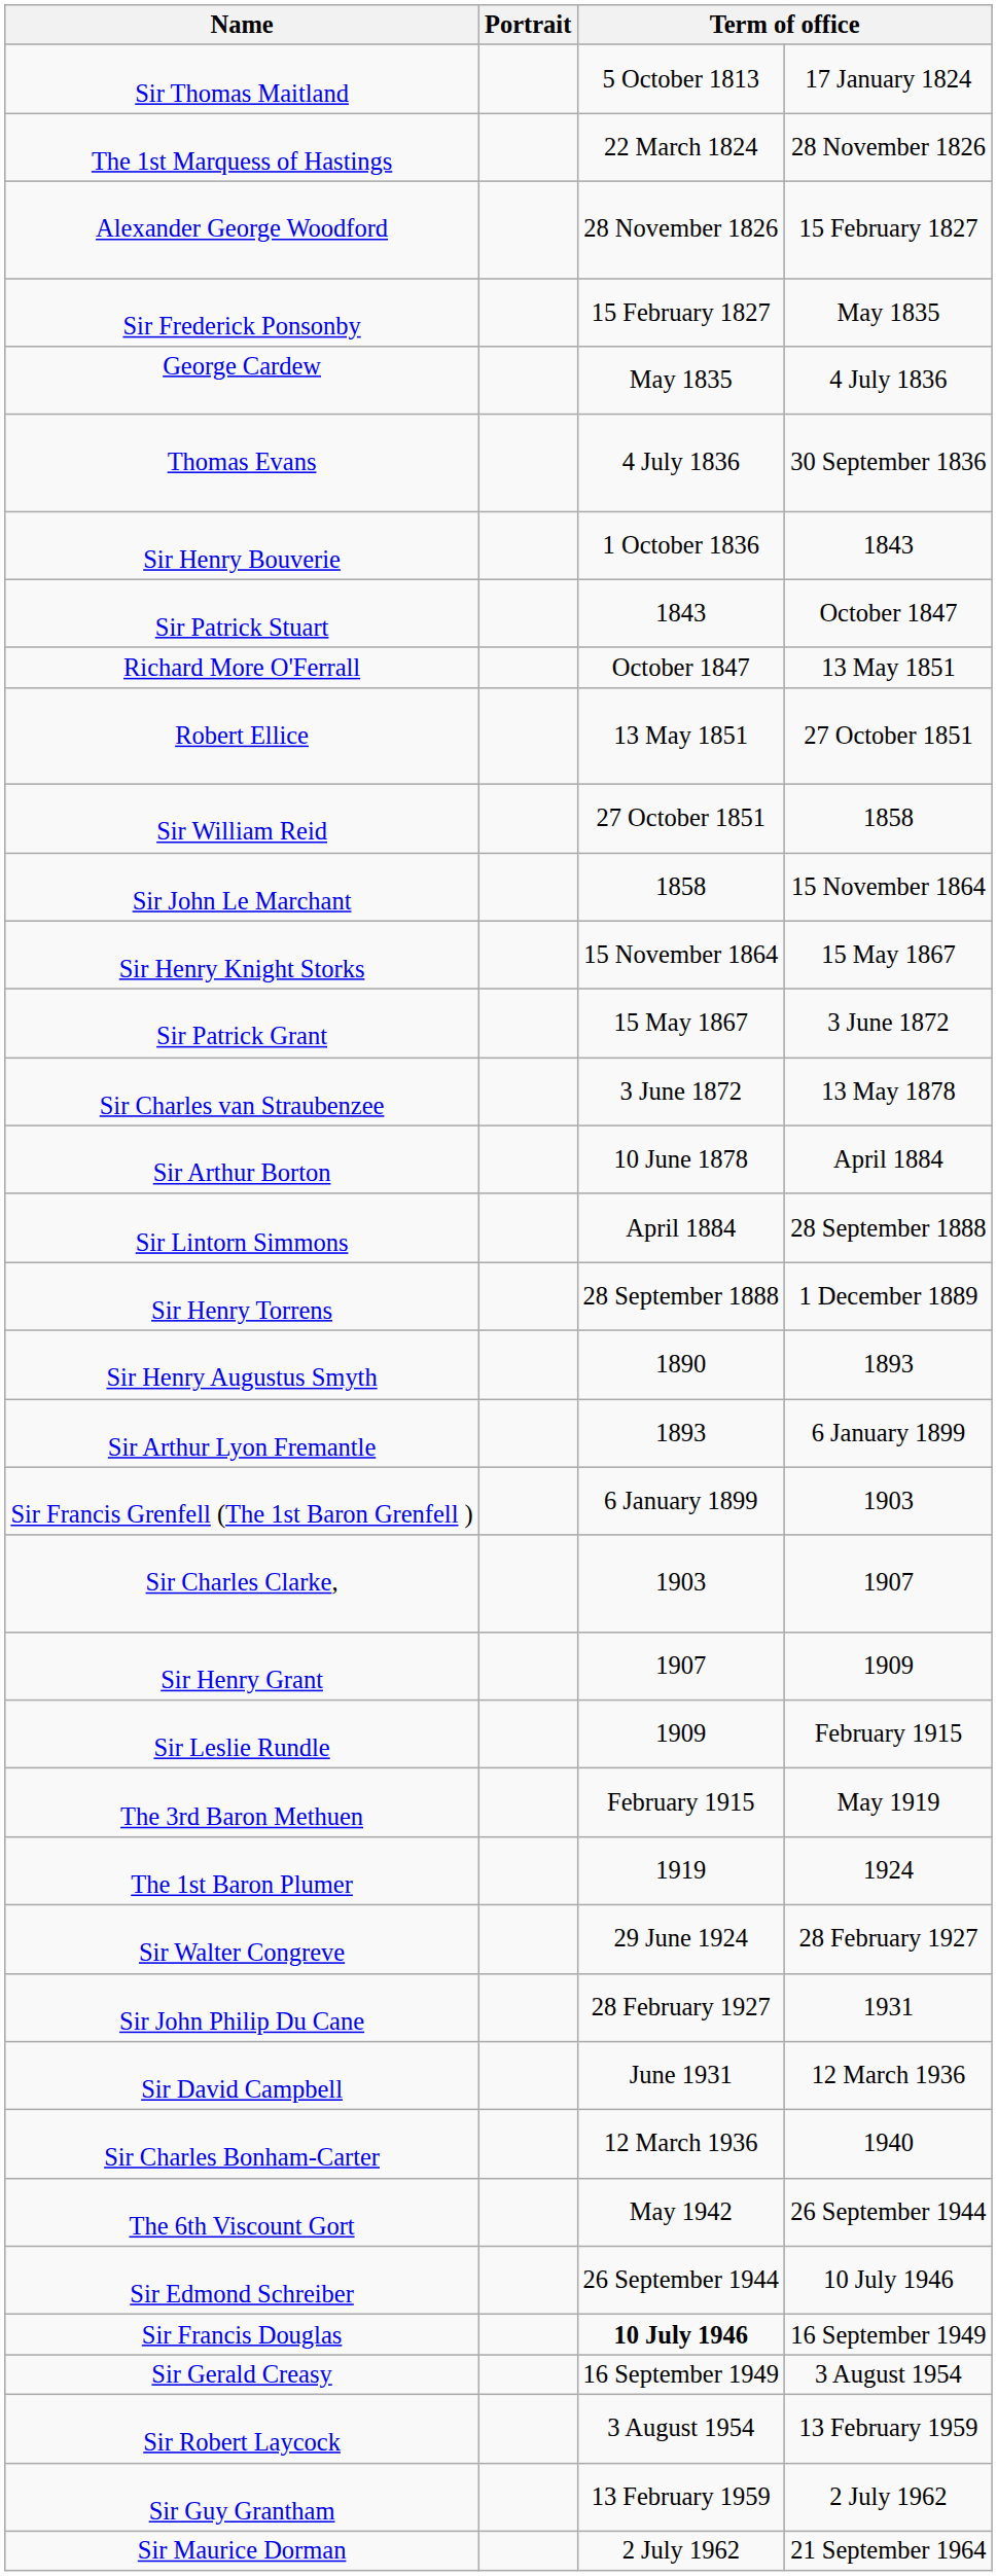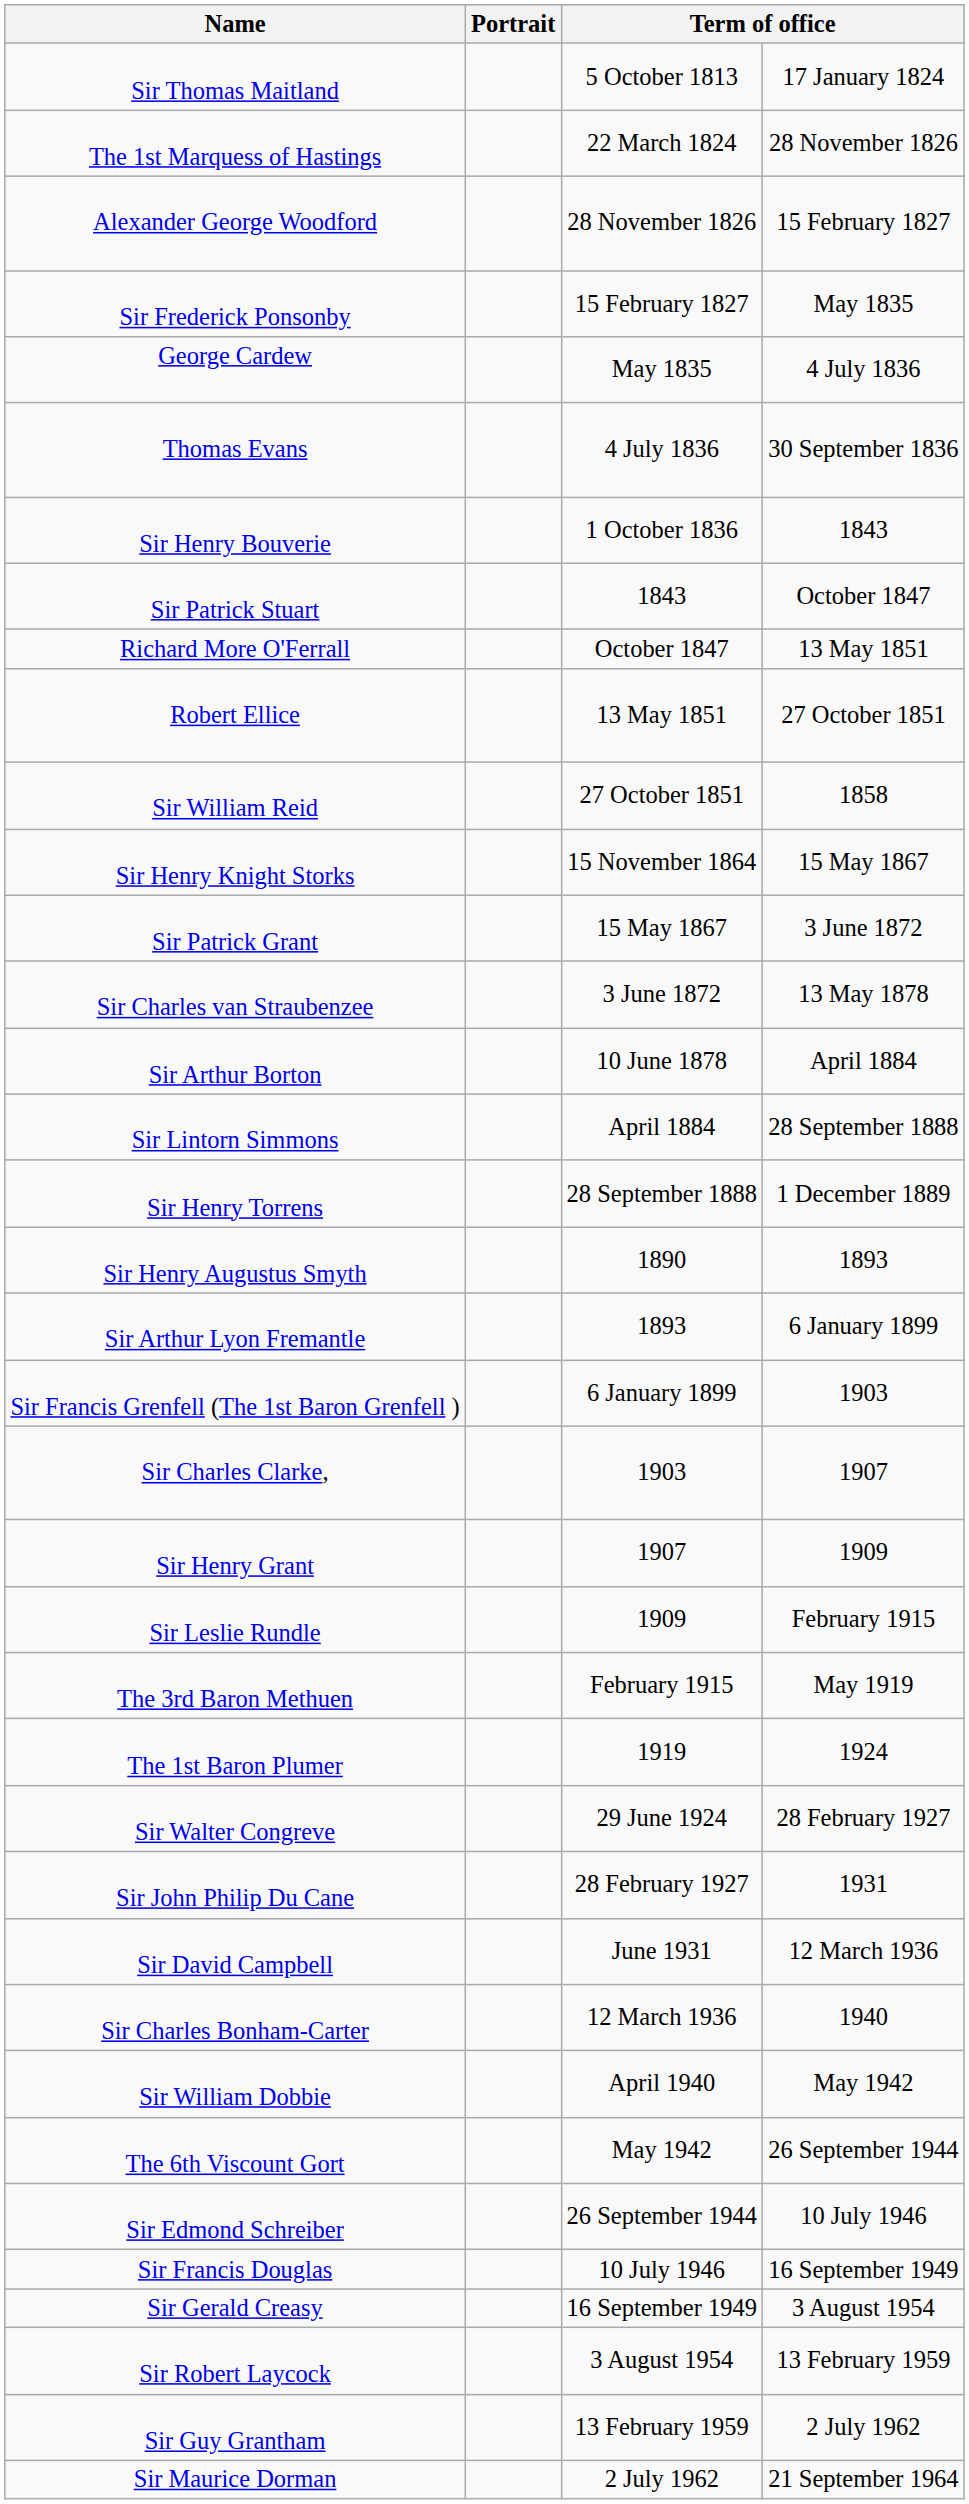- row: Sir John Le Marchant | 1858 | 15 November 1864
+ row: Sir William Dobbie | April 1940 | May 1942
Sir Francis Douglas | column 3: bold -> normal
